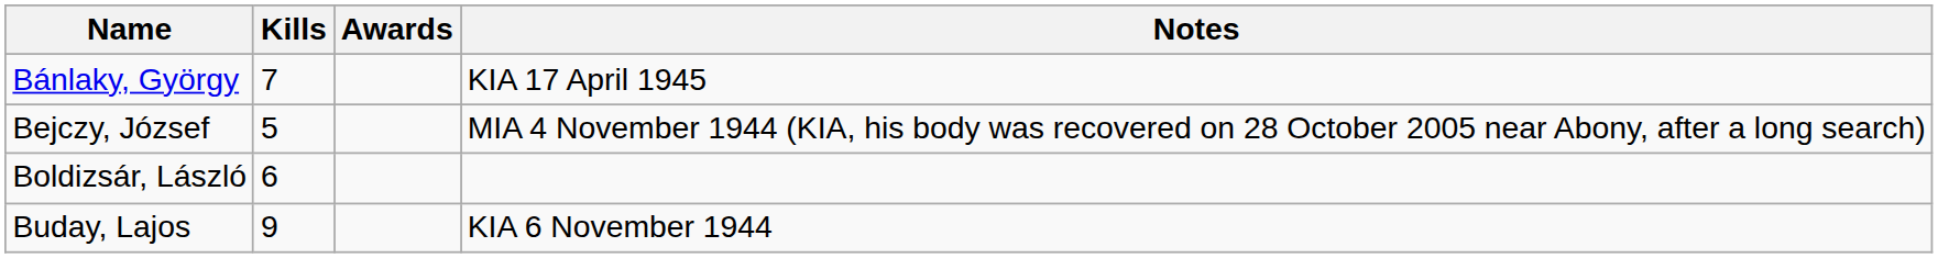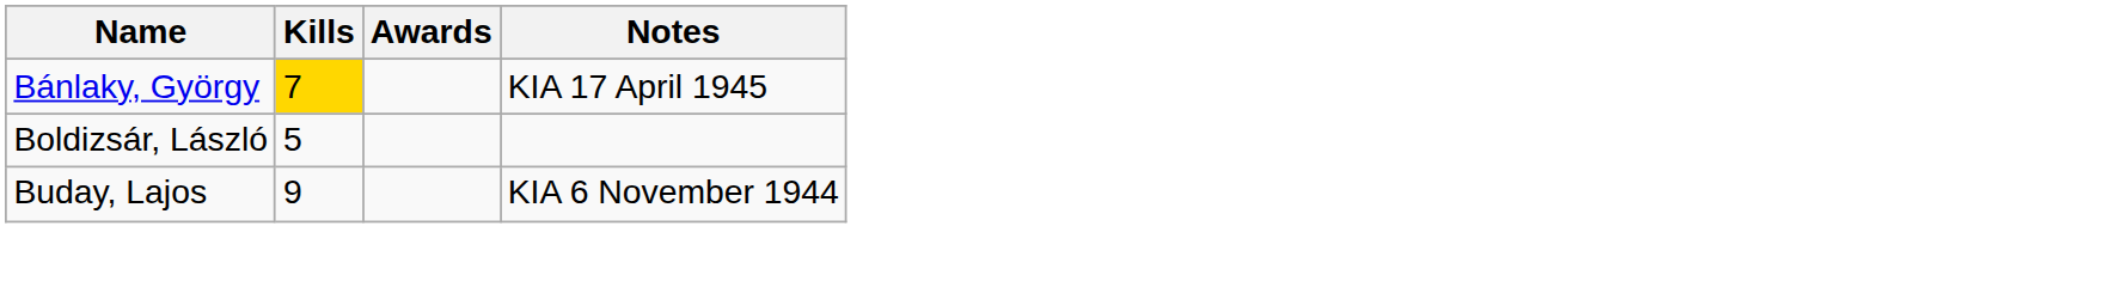Bánlaky, György | Kills: no background -> gold background
- row: Bejczy, József | 5 | MIA 4 November 1944 (KIA, his body was recovered on 28 October 2005 near Abony, after a long search)
Boldizsár, László | Kills: 6 -> 5
